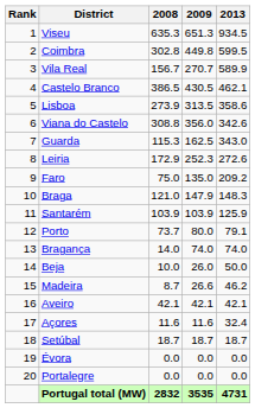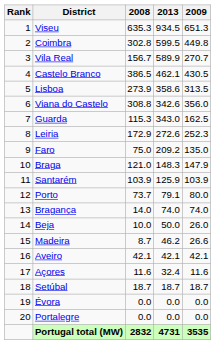columns swapped: 2009 <-> 2013
